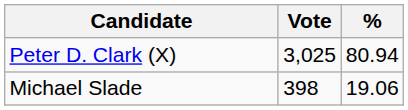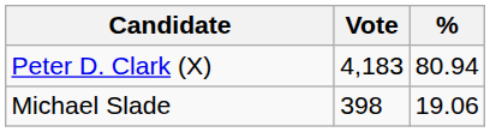Peter D. Clark (X) | Vote: 3,025 -> 4,183
